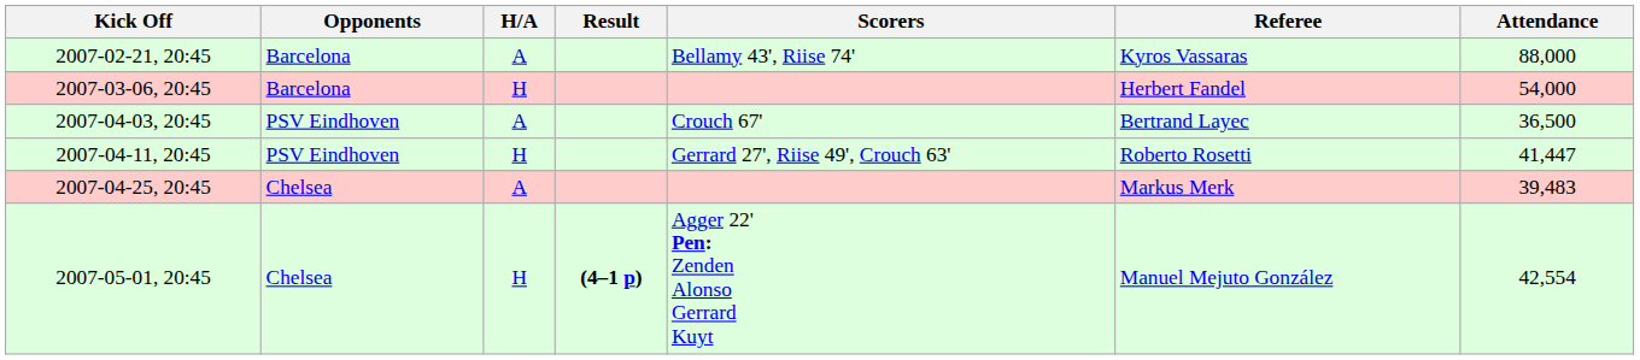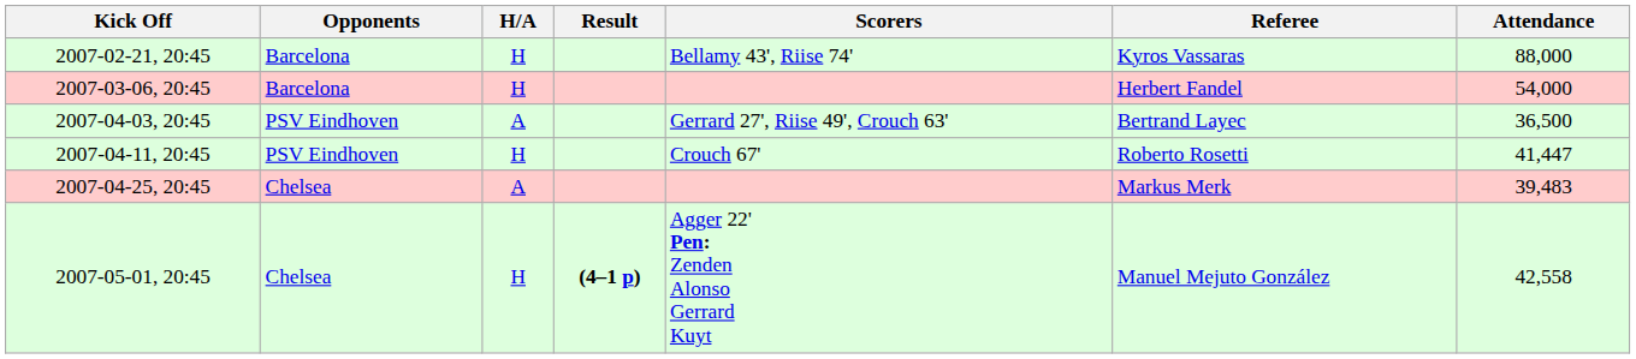2007-02-21, 20:45 | H/A: A -> H
2007-04-03, 20:45 | Scorers: Crouch 67' -> Gerrard 27', Riise 49', Crouch 63'
2007-04-11, 20:45 | Scorers: Gerrard 27', Riise 49', Crouch 63' -> Crouch 67'
2007-05-01, 20:45 | Attendance: 42,554 -> 42,558
